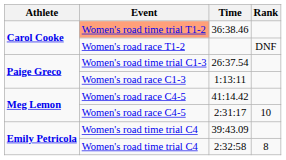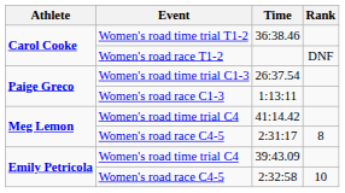36:38.46 | Event: lightsalmon background -> no background
41:14.42 | Event: Women's road race C4-5 -> Women's road time trial C4
2:31:17 | Rank: 10 -> 8
2:32:58 | Event: Women's road time trial C4 -> Women's road race C4-5
2:32:58 | Rank: 8 -> 10
